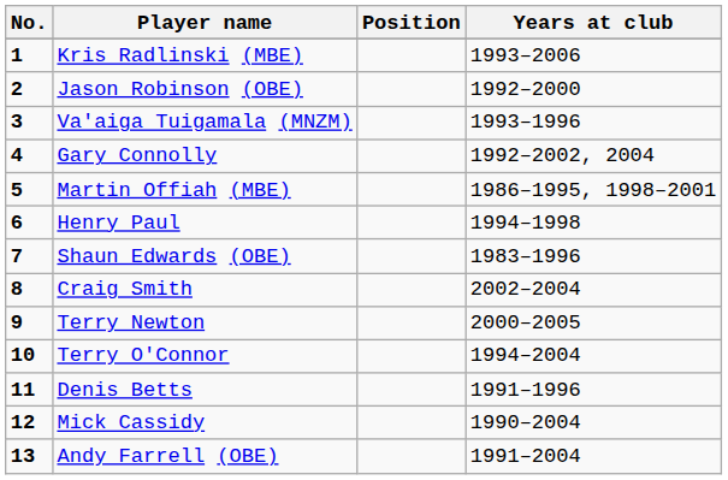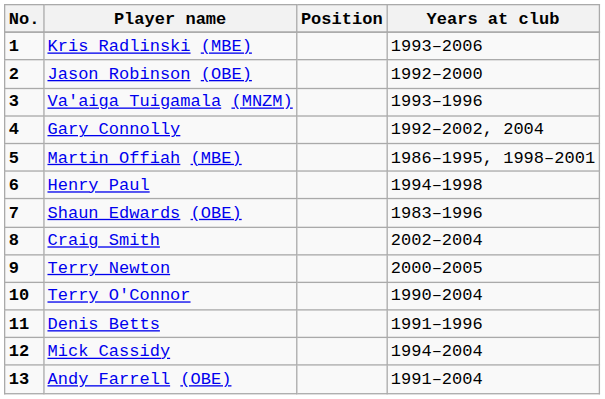Terry O'Connor | Years at club: 1994–2004 -> 1990–2004
Mick Cassidy | Years at club: 1990–2004 -> 1994–2004
